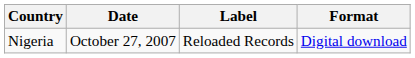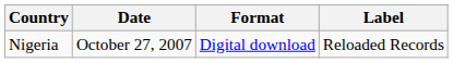columns swapped: Format <-> Label
